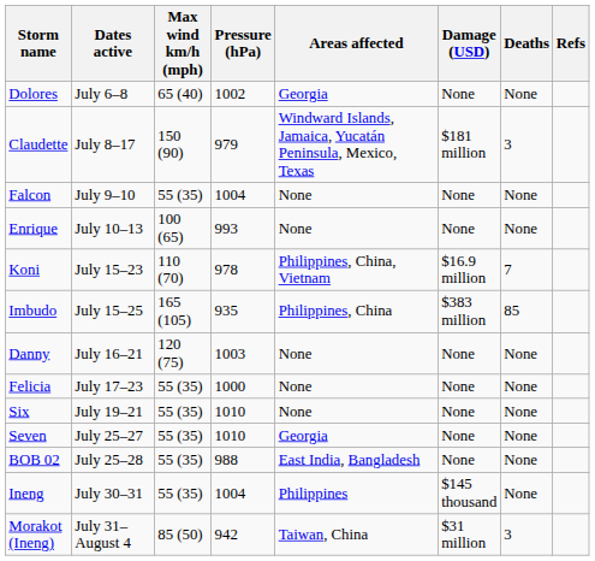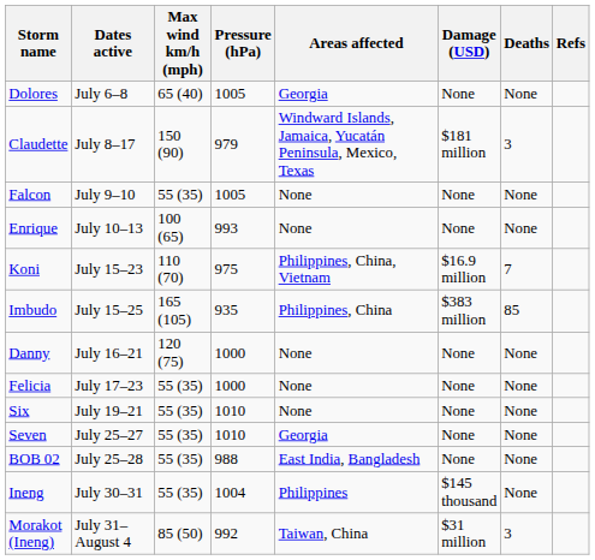Dolores | Pressure (hPa): 1002 -> 1005
Falcon | Pressure (hPa): 1004 -> 1005
Koni | Pressure (hPa): 978 -> 975
Danny | Pressure (hPa): 1003 -> 1000
Morakot (Ineng) | Pressure (hPa): 942 -> 992
